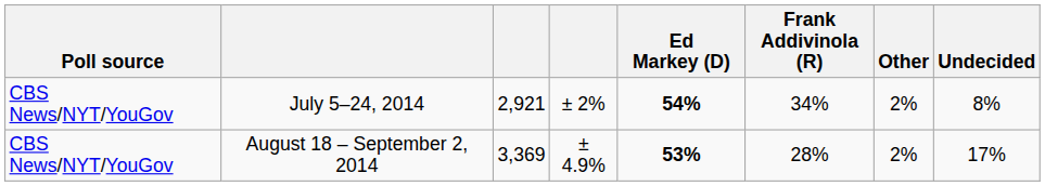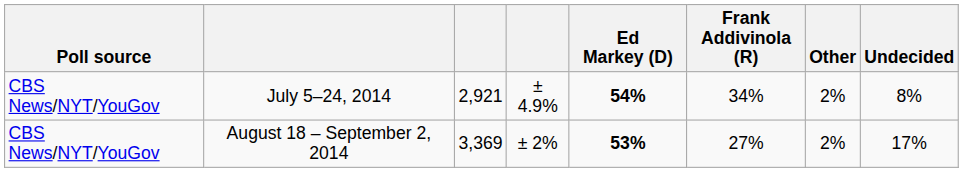July 5–24, 2014 | column 4: ± 2% -> ± 4.9%
August 18 – September 2, 2014 | column 4: ± 4.9% -> ± 2%
August 18 – September 2, 2014 | Frank Addivinola (R): 28% -> 27%
